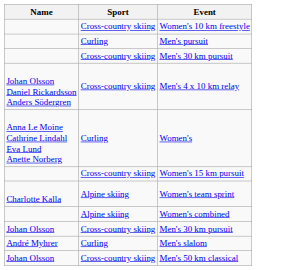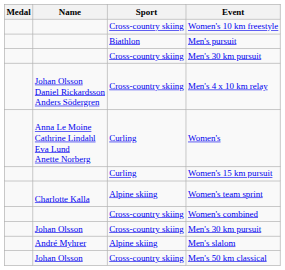+ column: Medal
Men's pursuit | Sport: Curling -> Biathlon
Women's 15 km pursuit | Sport: Cross-country skiing -> Curling
Women's combined | Sport: Alpine skiing -> Cross-country skiing
Men's slalom | Sport: Curling -> Alpine skiing
